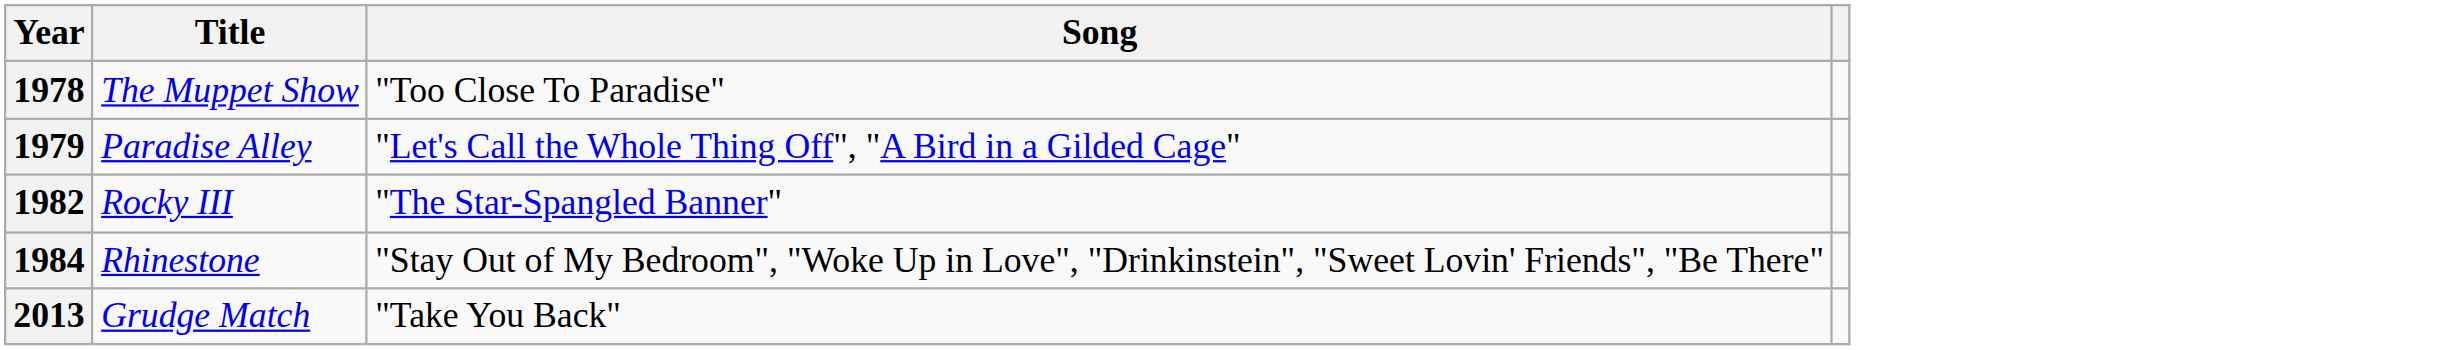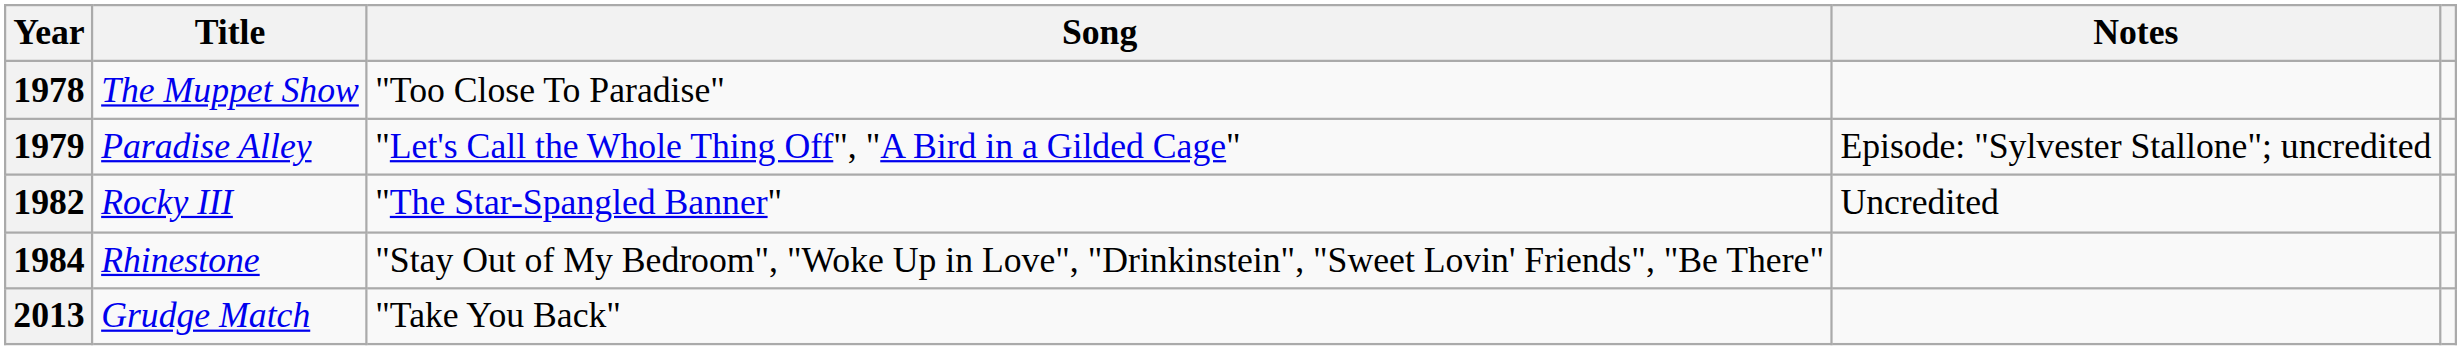+ column: Notes | Episode: "Sylvester Stallone"; uncredited | Uncredited
